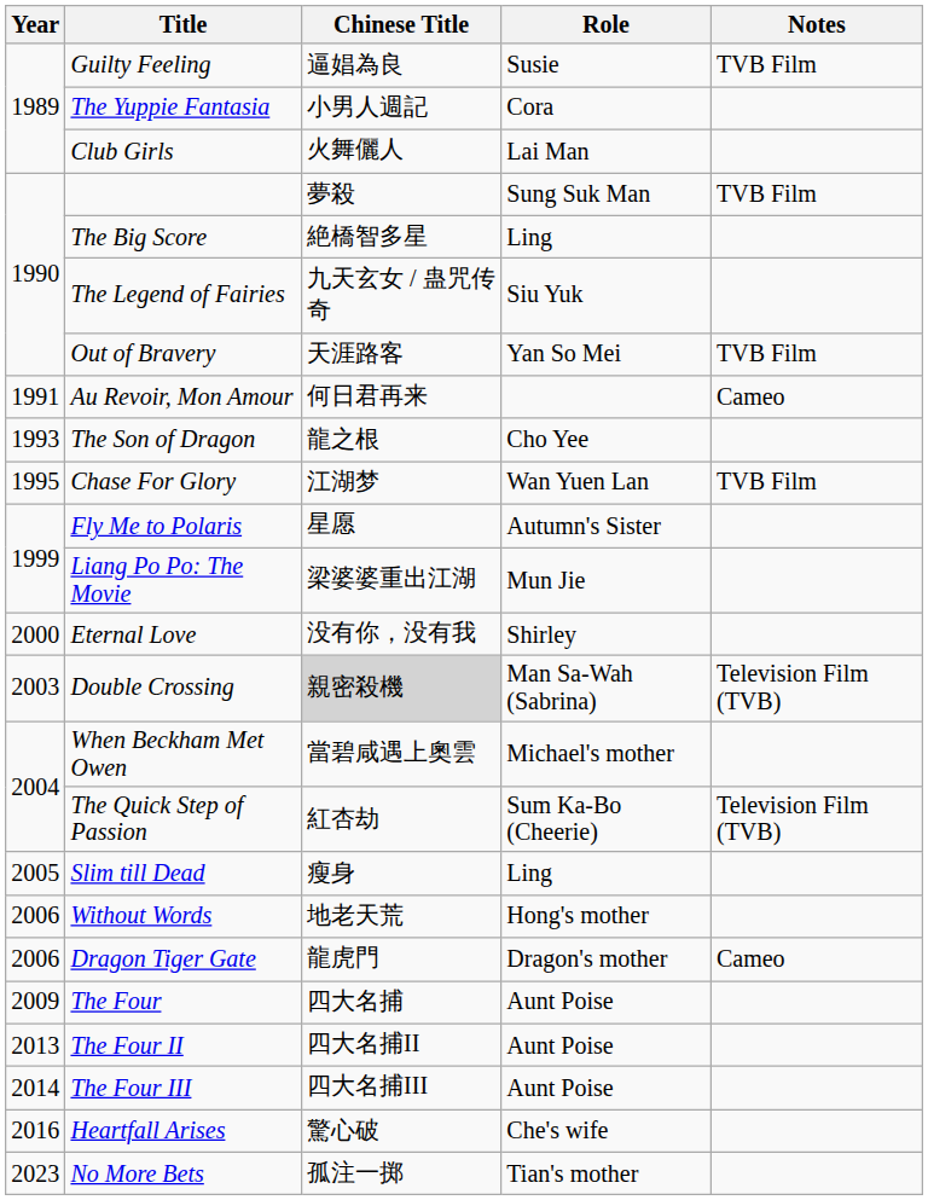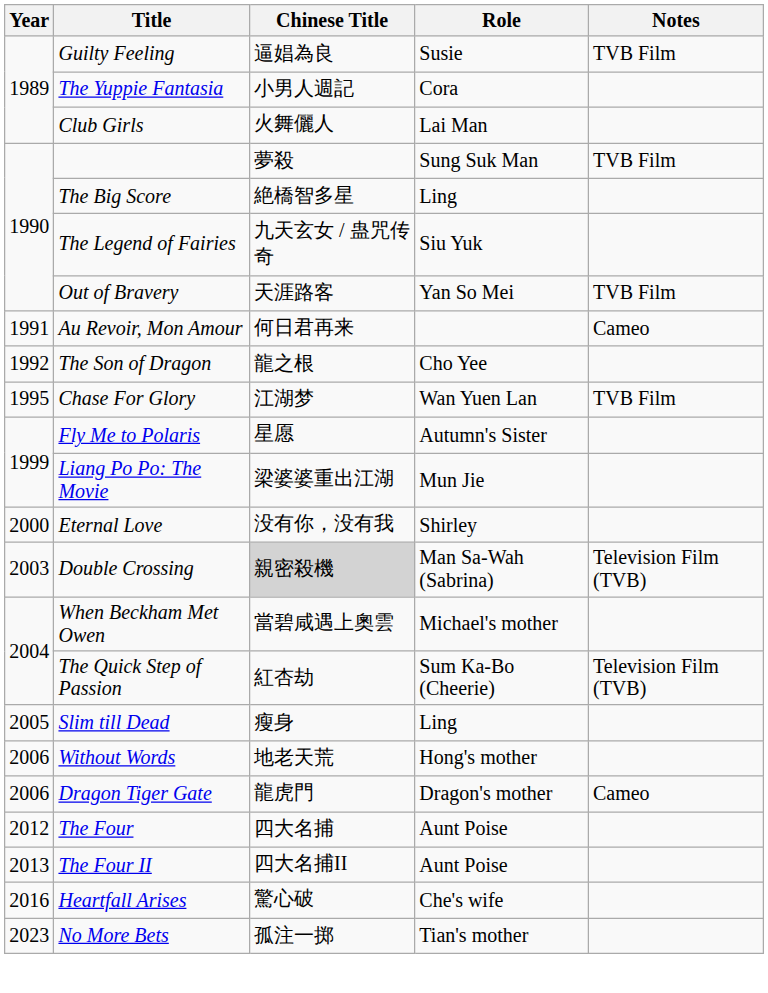The Son of Dragon | Year: 1993 -> 1992
The Four | Year: 2009 -> 2012
- row: 2014 | The Four III | 四大名捕III | Aunt Poise
